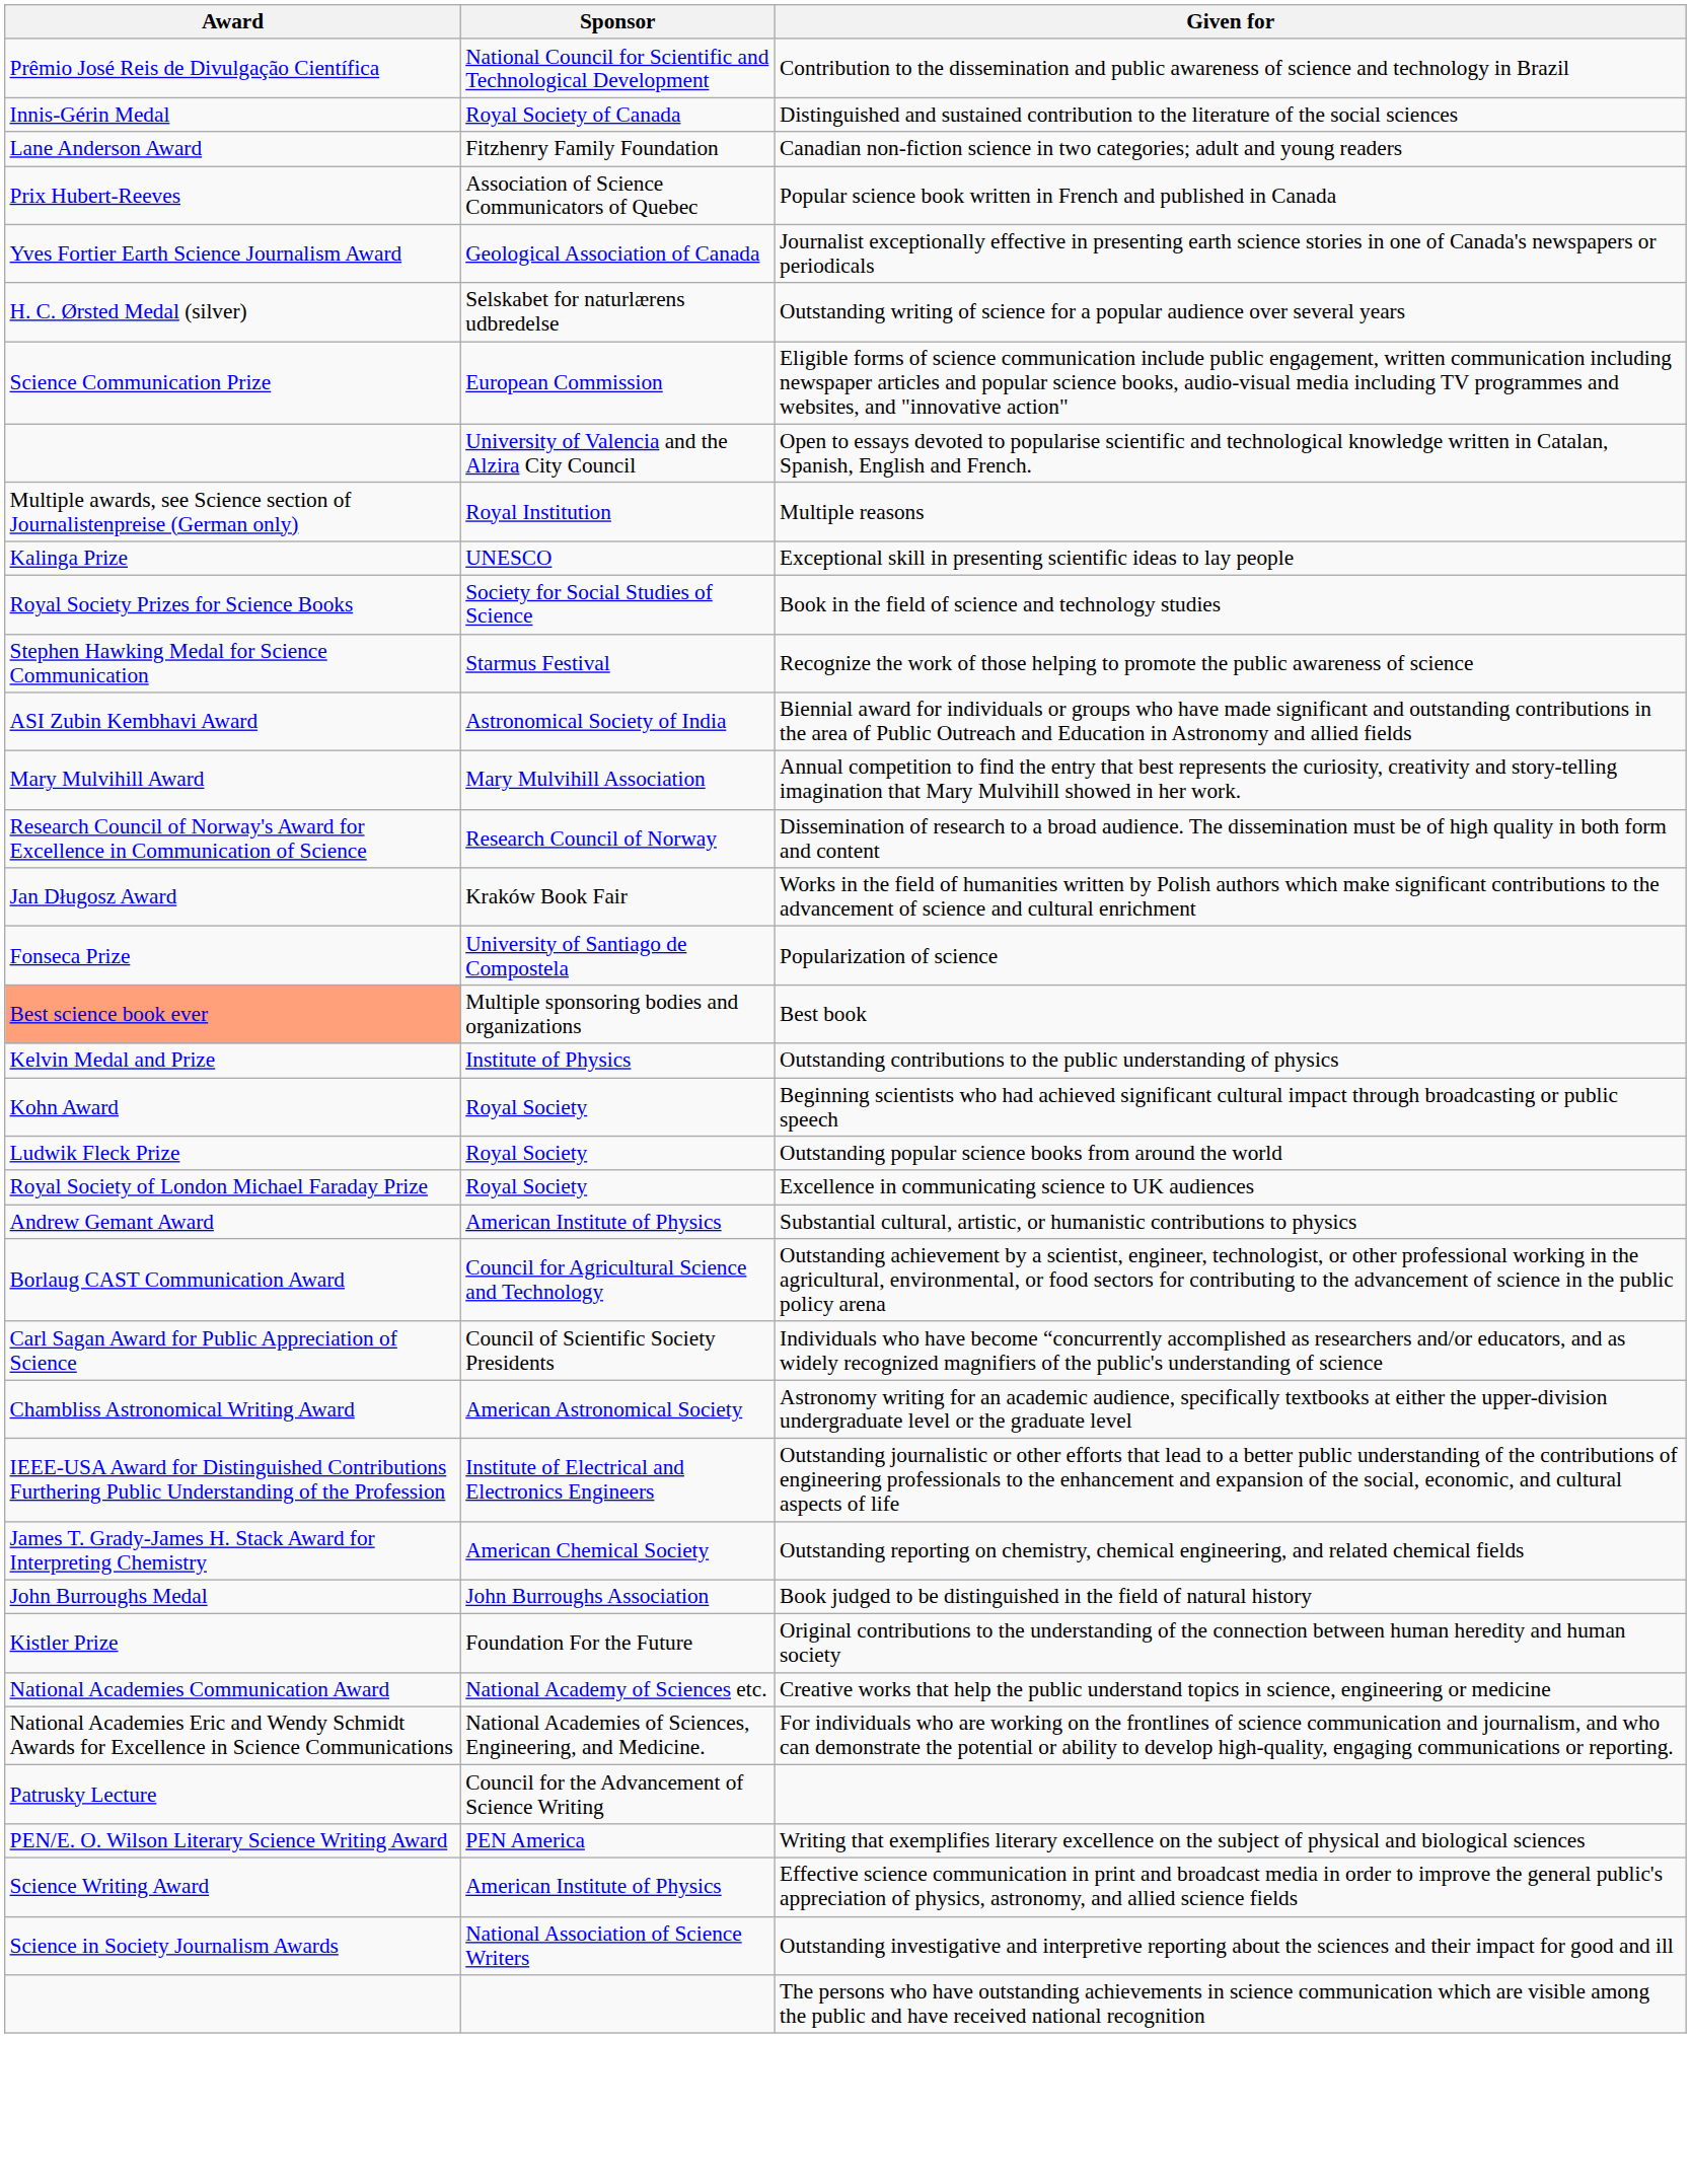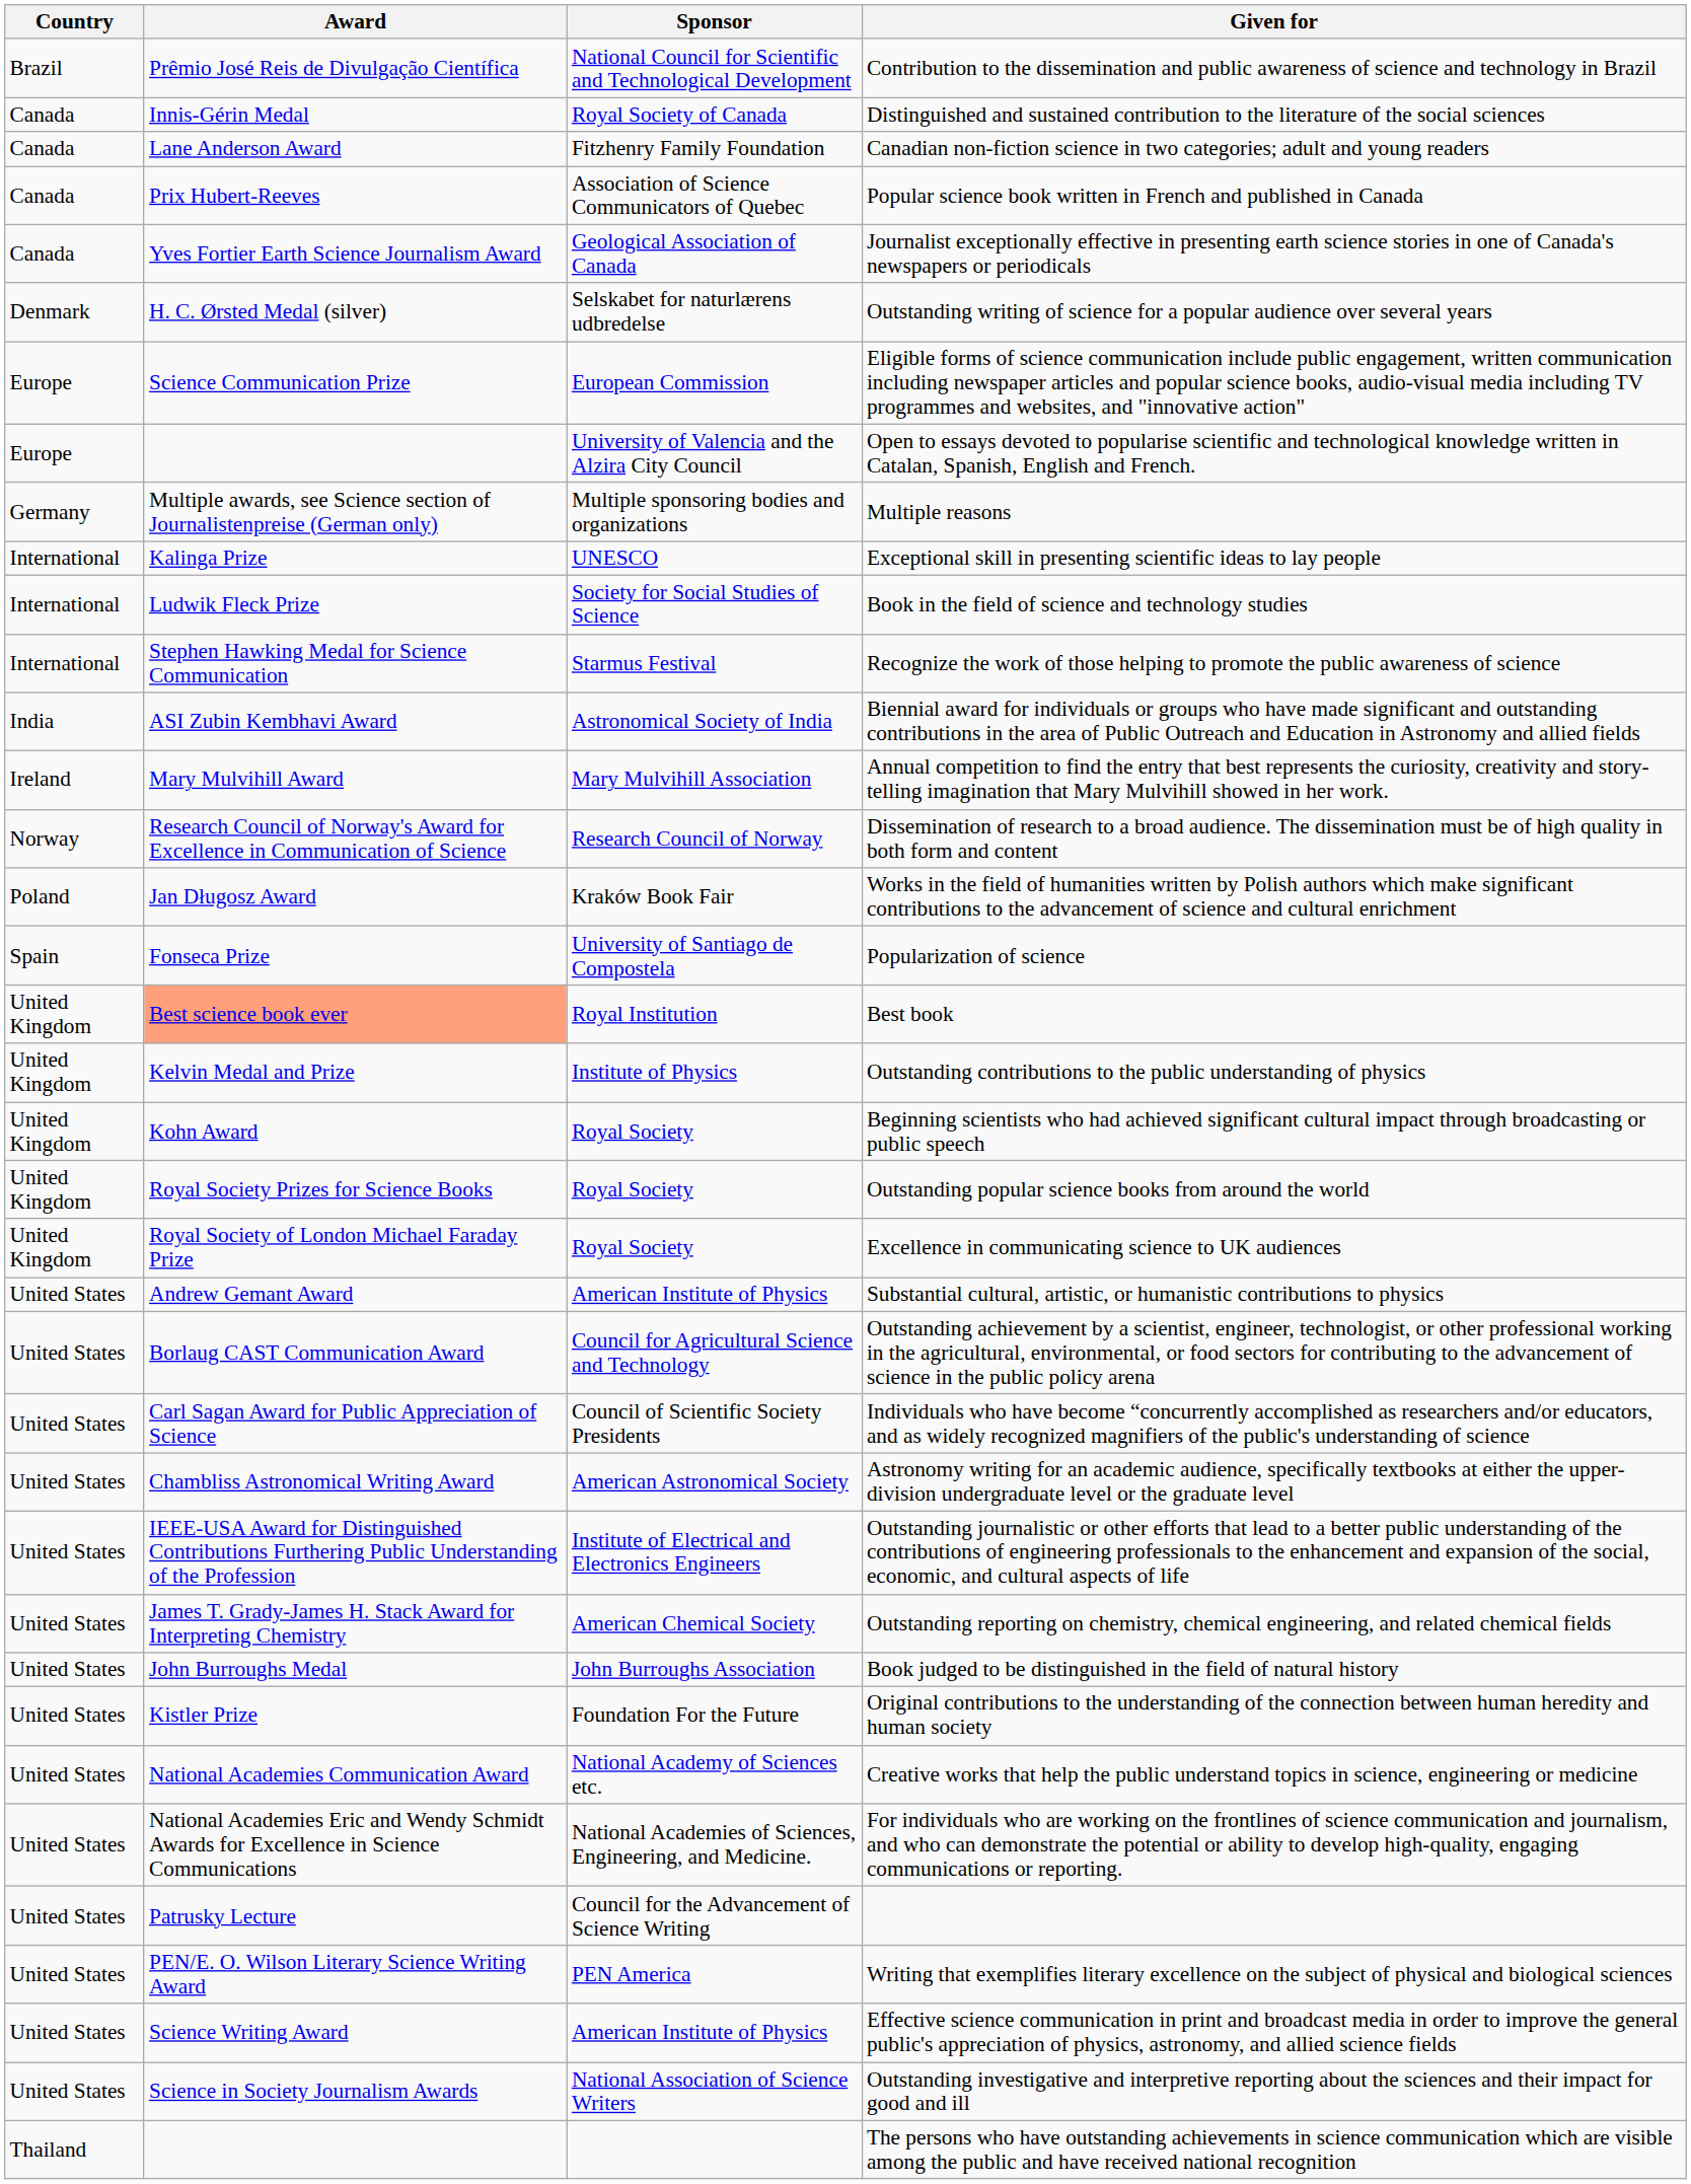+ column: Country | Brazil | Canada | Canada | Canada | Canada | Denmark | Europe | Europe | Germany | International | International | International | India | Ireland | Norway | Poland | Spain | United Kingdom | United Kingdom | United Kingdom | United Kingdom | United Kingdom | United States | United States | United States | United States | United States | United States | United States | United States | United States | United States | United States | United States | United States | United States | Thailand
Multiple reasons | Sponsor: Royal Institution -> Multiple sponsoring bodies and organizations
Book in the field of science and technology studies | Award: Royal Society Prizes for Science Books -> Ludwik Fleck Prize
Best book | Sponsor: Multiple sponsoring bodies and organizations -> Royal Institution
Outstanding popular science books from around the world | Award: Ludwik Fleck Prize -> Royal Society Prizes for Science Books
